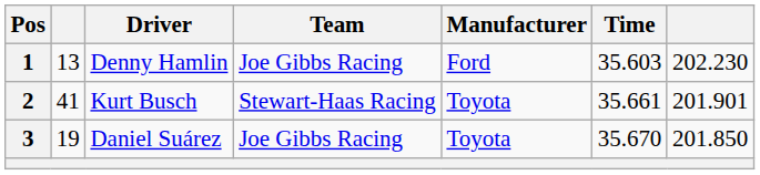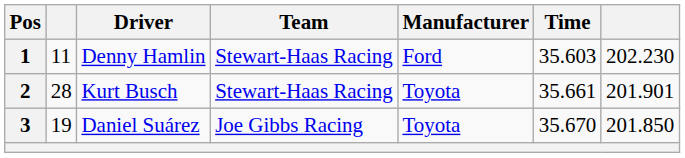1 | column 2: 13 -> 11
1 | Team: Joe Gibbs Racing -> Stewart-Haas Racing
2 | column 2: 41 -> 28
